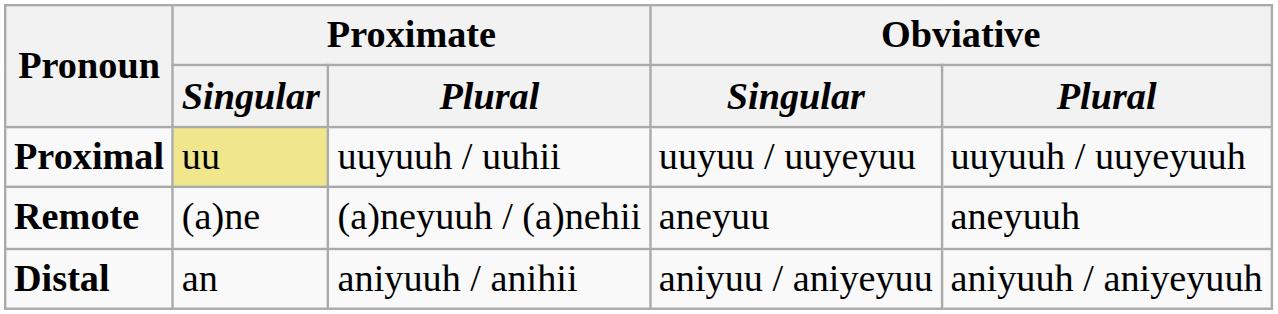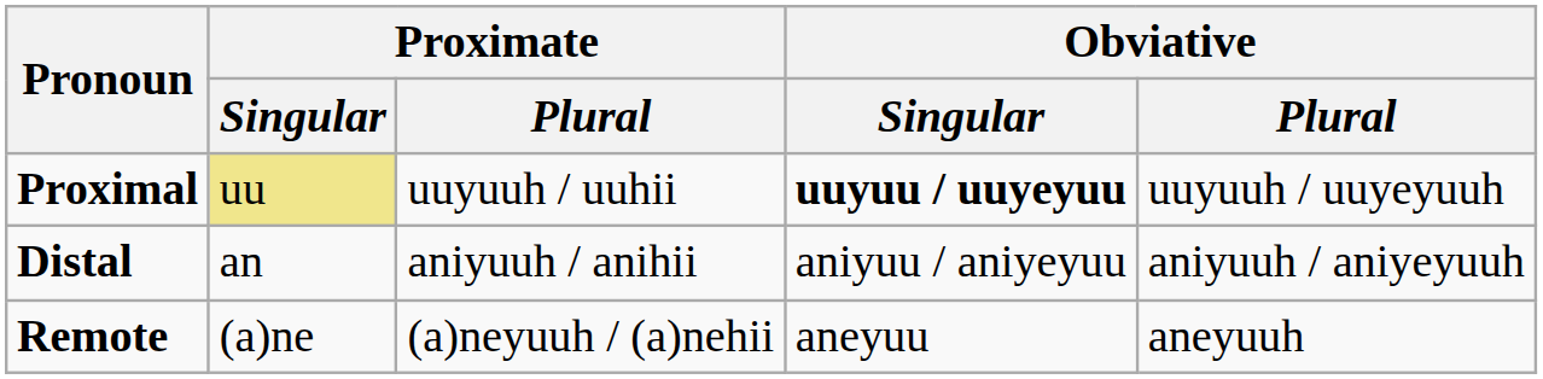Proximal | Obviative / Singular: normal -> bold
rows swapped: Distal <-> Remote
